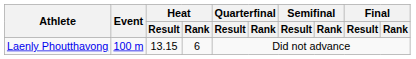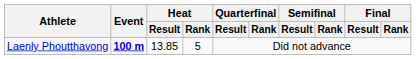Laenly Phoutthavong | Event: normal -> bold
Laenly Phoutthavong | Heat / Result: 13.15 -> 13.85
Laenly Phoutthavong | Heat / Rank: 6 -> 5
